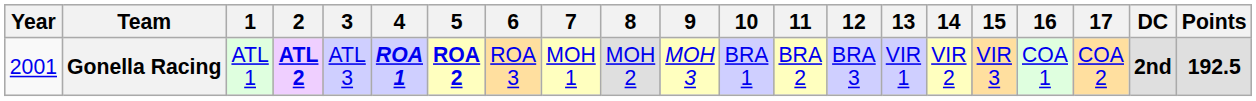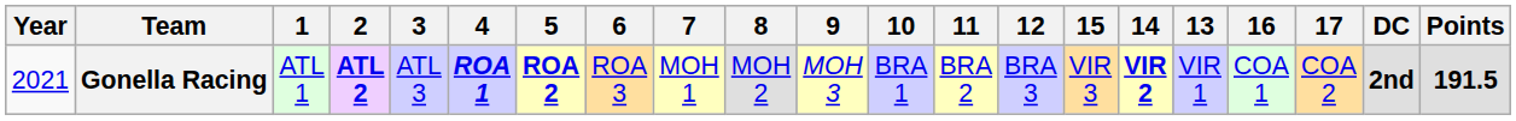columns swapped: 13 <-> 15
Gonella Racing | Year: 2001 -> 2021
Gonella Racing | 14: normal -> bold
Gonella Racing | Points: 192.5 -> 191.5
